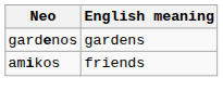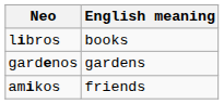+ row: libros | books
